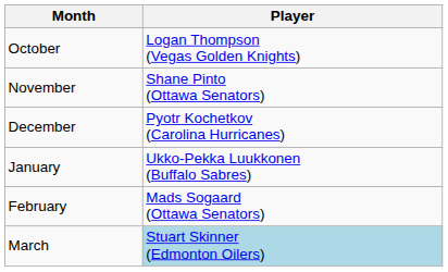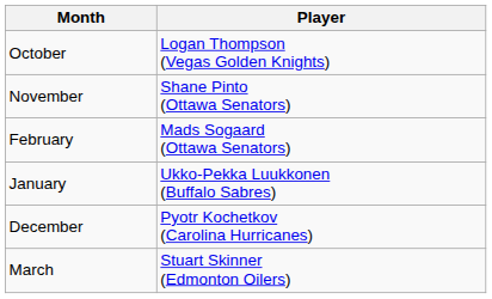rows swapped: December <-> February
March | Player: lightblue background -> no background
